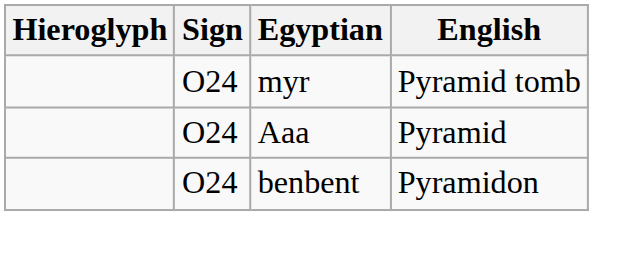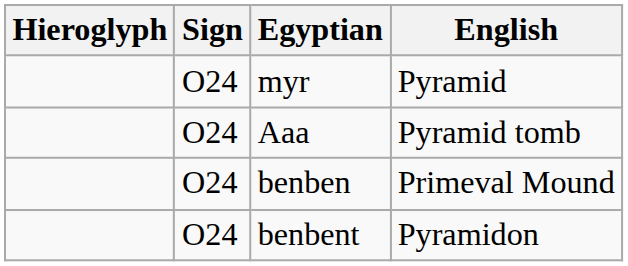myr | English: Pyramid tomb -> Pyramid
Aaa | English: Pyramid -> Pyramid tomb
+ row: O24 | benben | Primeval Mound
